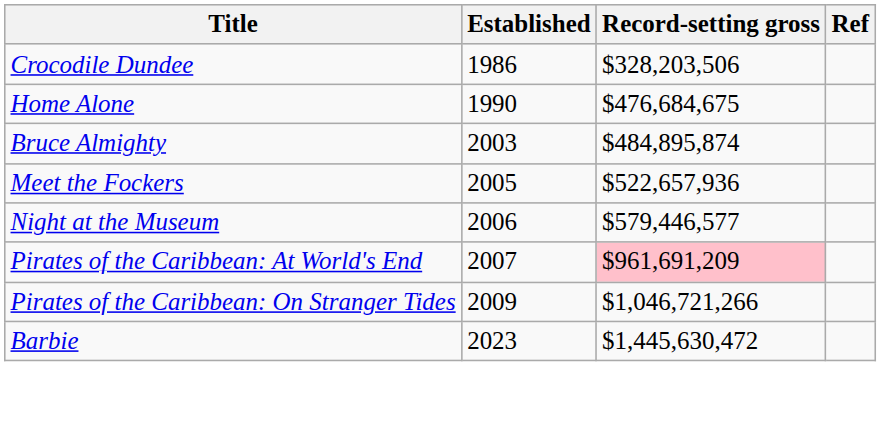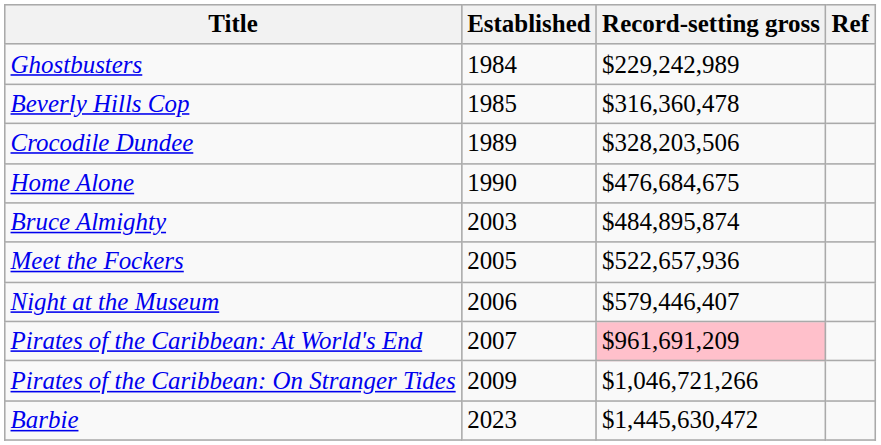+ row: Ghostbusters | 1984 | $229,242,989
+ row: Beverly Hills Cop | 1985 | $316,360,478
Crocodile Dundee | Established: 1986 -> 1989
Night at the Museum | Record-setting gross: $579,446,577 -> $579,446,407
